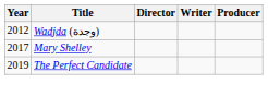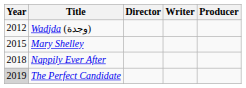Mary Shelley | Year: 2017 -> 2015
+ row: 2018 | Nappily Ever After
The Perfect Candidate | Year: no background -> lightgrey background
